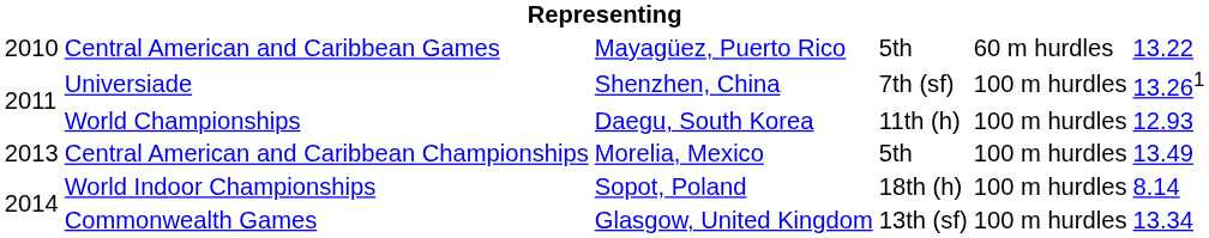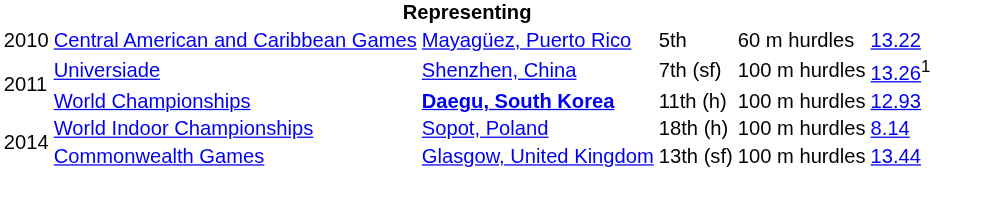World Championships | column 3: normal -> bold
- row: 2013 | Central American and Caribbean Championships | Morelia, Mexico | 5th | 100 m hurdles | 13.49
Commonwealth Games | column 6: 13.34 -> 13.44
